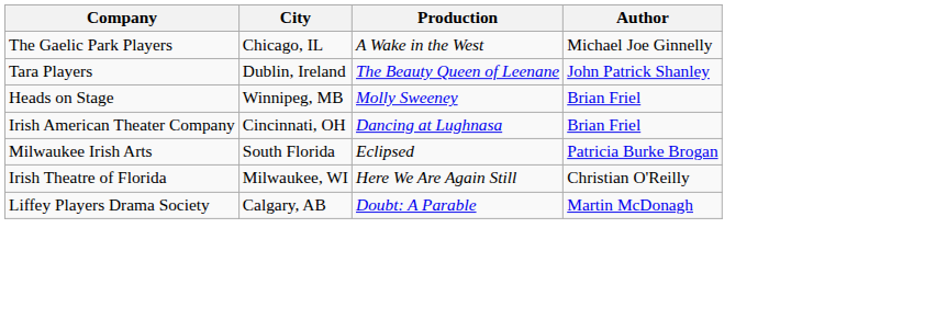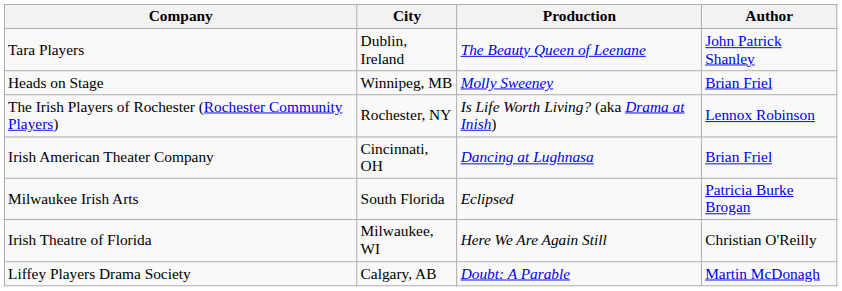- row: The Gaelic Park Players | Chicago, IL | A Wake in the West | Michael Joe Ginnelly
+ row: The Irish Players of Rochester (Rochester Community Players) | Rochester, NY | Is Life Worth Living? (aka Drama at Inish) | Lennox Robinson
